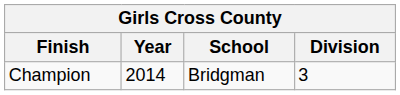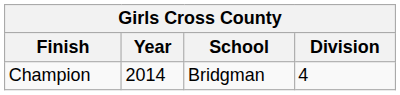Champion | Division: 3 -> 4
